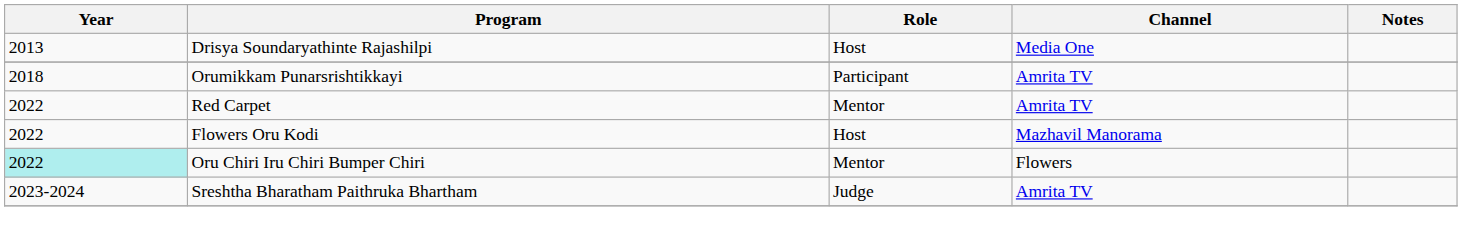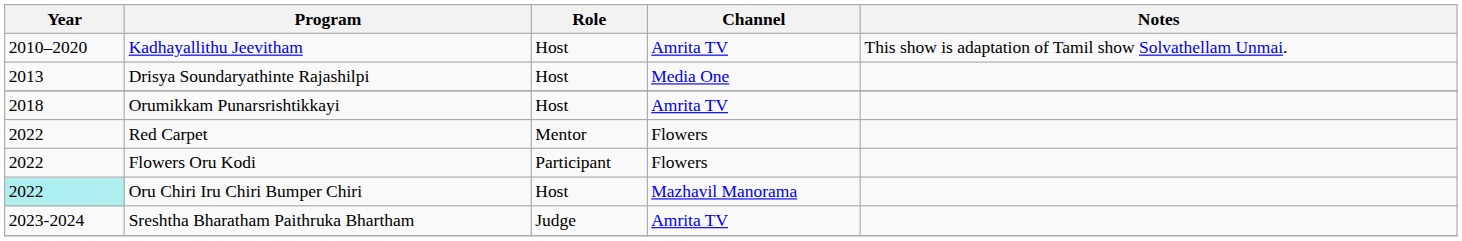+ row: 2010–2020 | Kadhayallithu Jeevitham | Host | Amrita TV | This show is adaptation of Tamil show Solvathellam Unmai.
Orumikkam Punarsrishtikkayi | Role: Participant -> Host
Red Carpet | Channel: Amrita TV -> Flowers
Flowers Oru Kodi | Role: Host -> Participant
Flowers Oru Kodi | Channel: Mazhavil Manorama -> Flowers
Oru Chiri Iru Chiri Bumper Chiri | Role: Mentor -> Host
Oru Chiri Iru Chiri Bumper Chiri | Channel: Flowers -> Mazhavil Manorama
